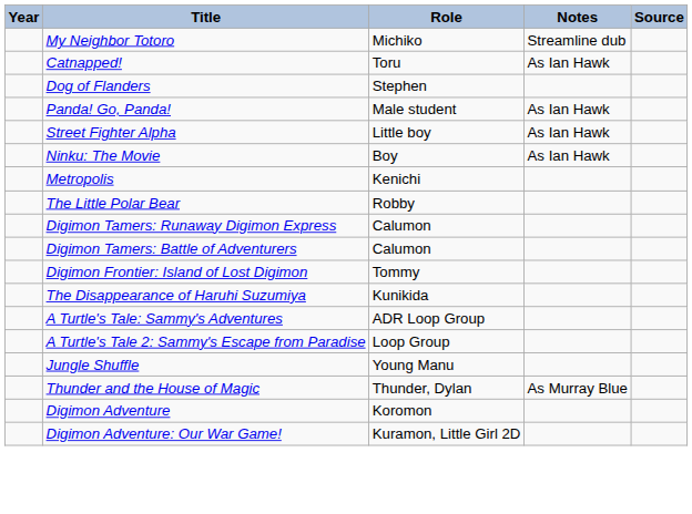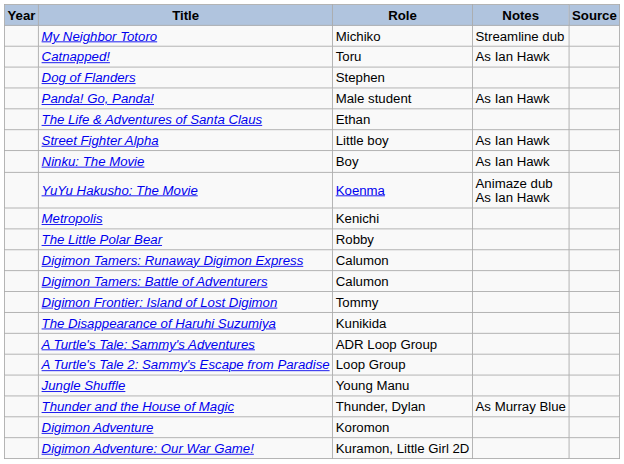+ row: The Life & Adventures of Santa Claus | Ethan
+ row: YuYu Hakusho: The Movie | Koenma | Animaze dub As Ian Hawk
